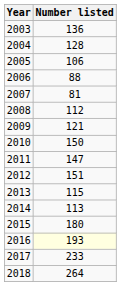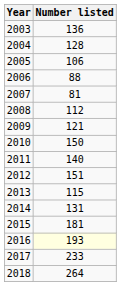2011 | Number listed: 147 -> 140
2014 | Number listed: 113 -> 131
2015 | Number listed: 180 -> 181
